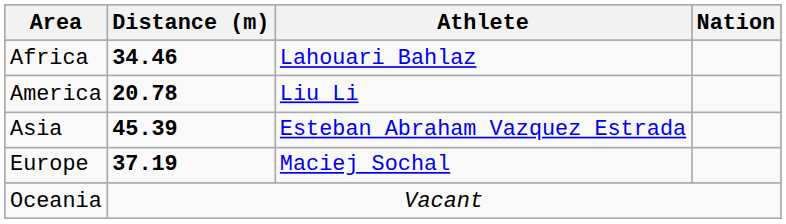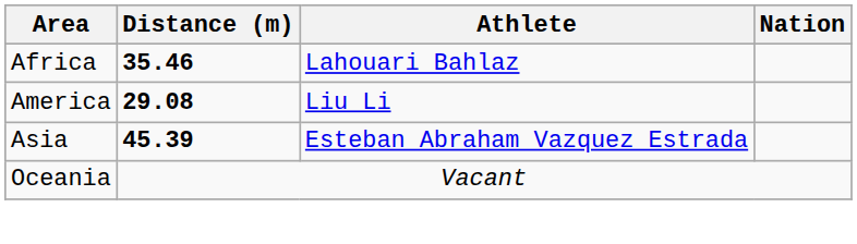Africa | Distance (m): 34.46 -> 35.46
America | Distance (m): 20.78 -> 29.08
- row: Europe | 37.19 | Maciej Sochal
